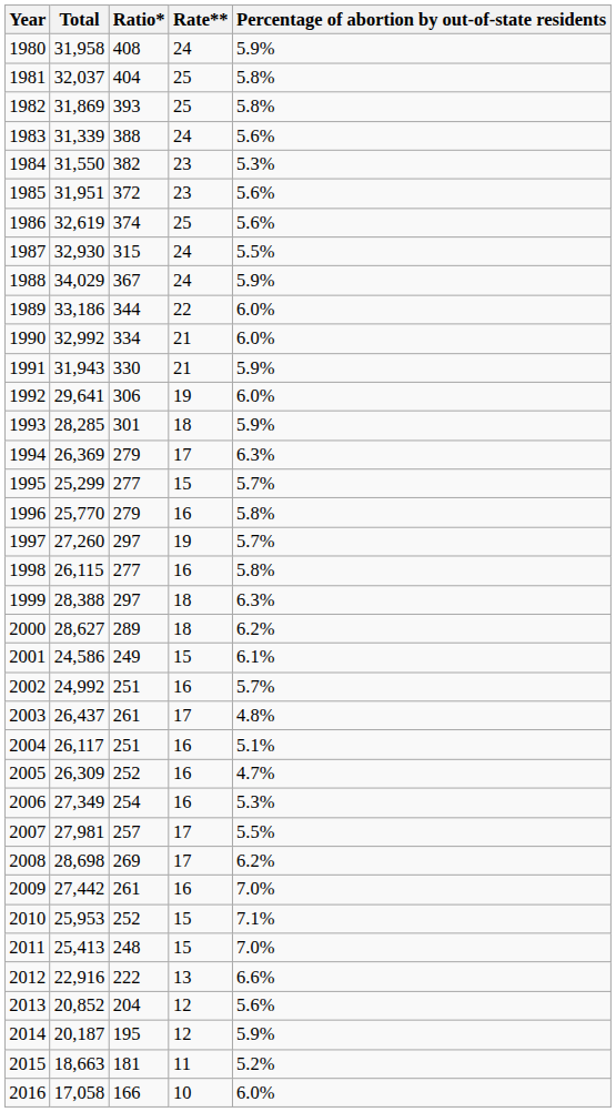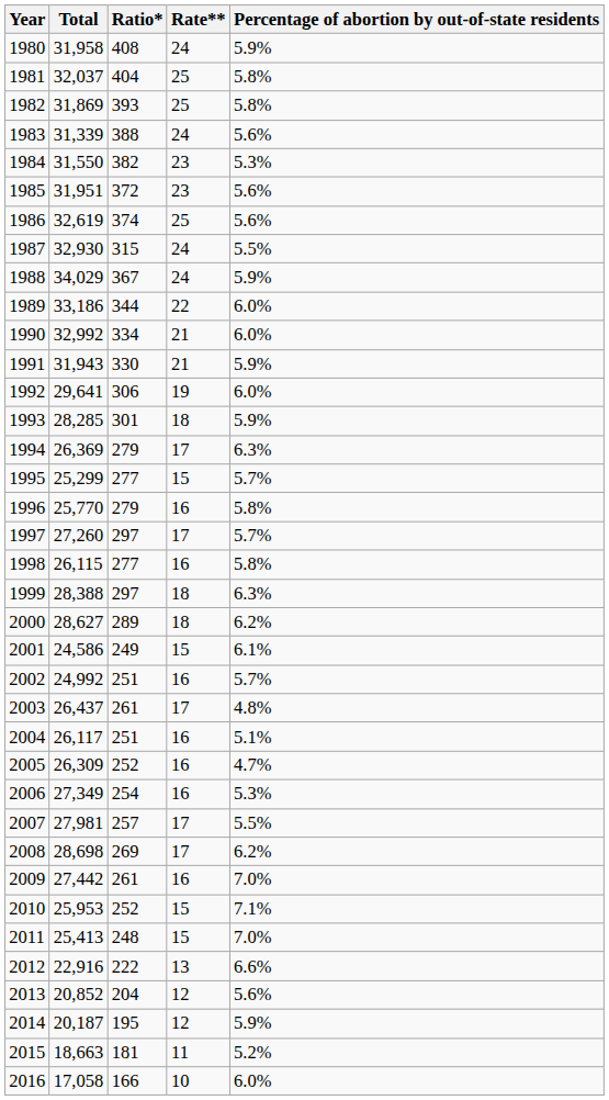1997 | Rate**: 19 -> 17
